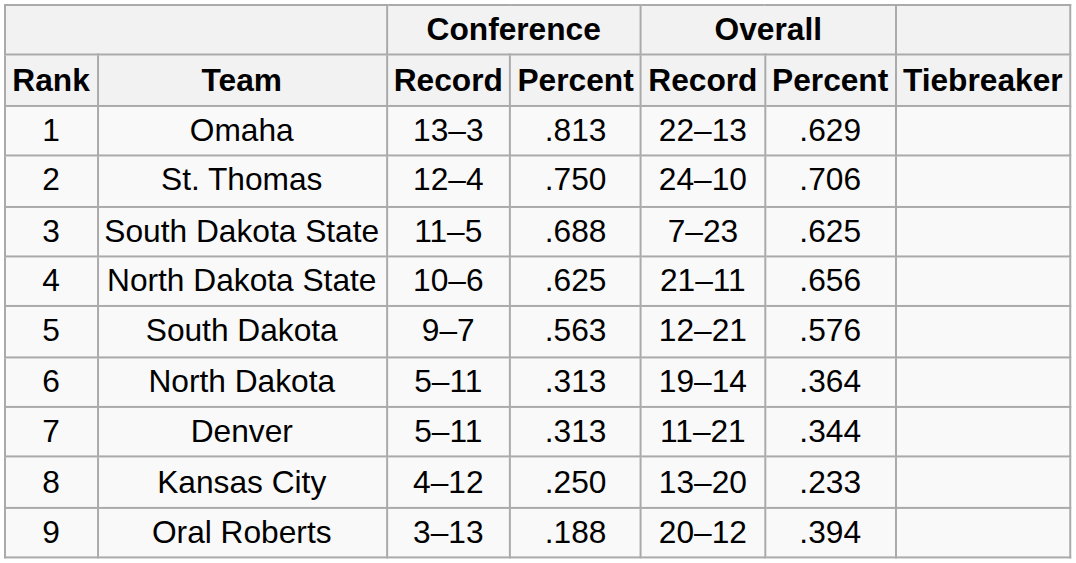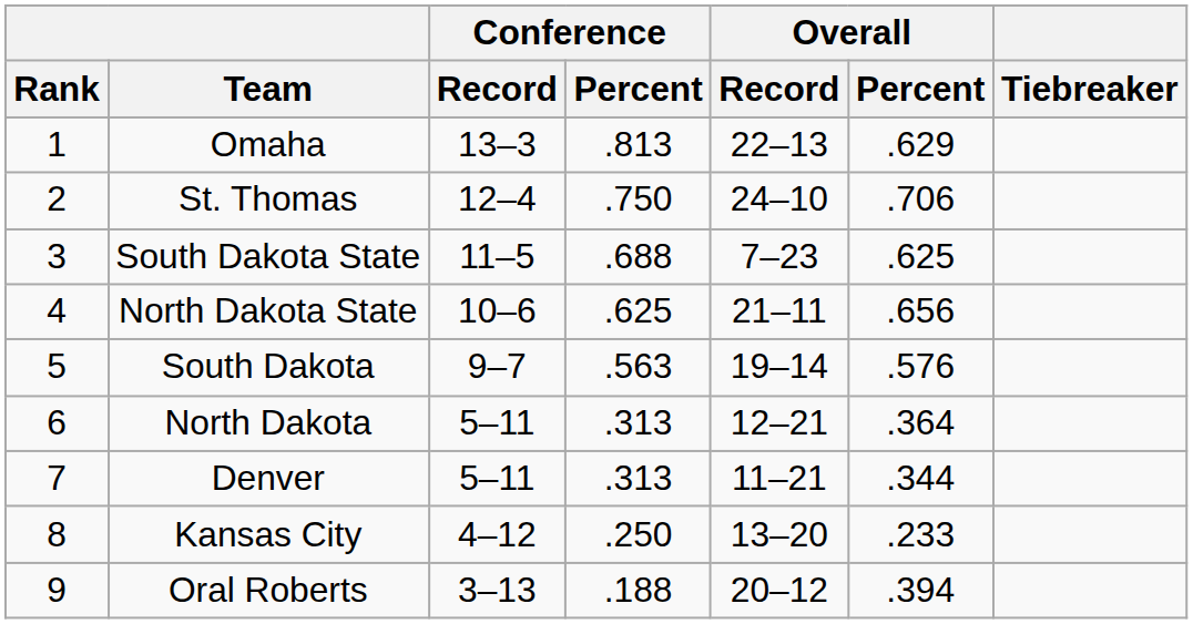South Dakota | Overall / Record: 12–21 -> 19–14
North Dakota | Overall / Record: 19–14 -> 12–21
